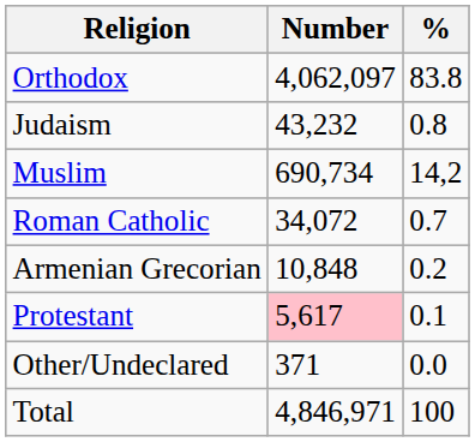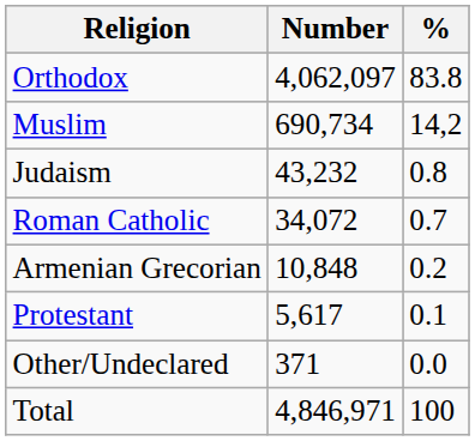rows swapped: Muslim <-> Judaism
Protestant | Number: pink background -> no background
